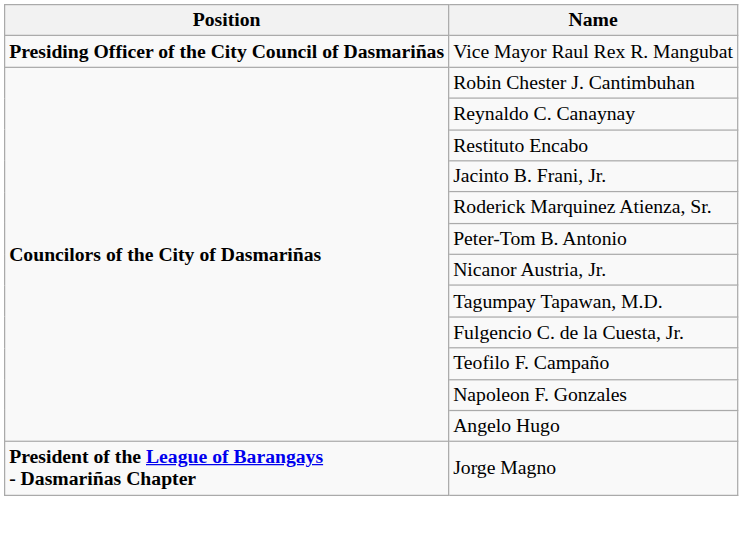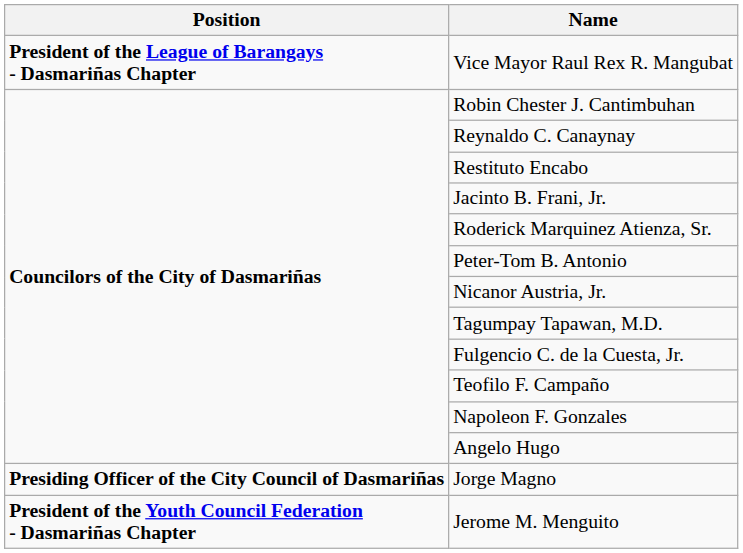Vice Mayor Raul Rex R. Mangubat | Position: Presiding Officer of the City Council of Dasmariñas -> President of the League of Barangays - Dasmariñas Chapter
Jorge Magno | Position: President of the League of Barangays - Dasmariñas Chapter -> Presiding Officer of the City Council of Dasmariñas
+ row: President of the Youth Council Federation - Dasmariñas Chapter | Jerome M. Menguito
